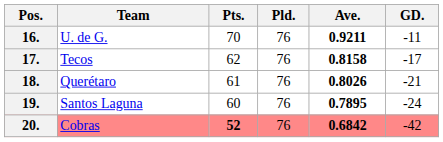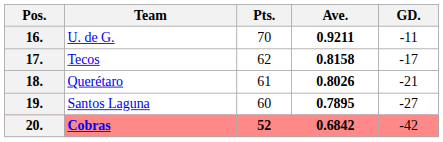- column: Pld. | 76 | 76 | 76 | 76 | 76
19. | GD.: -24 -> -27
20. | Team: normal -> bold
